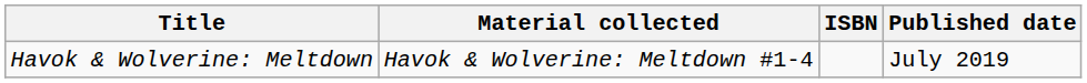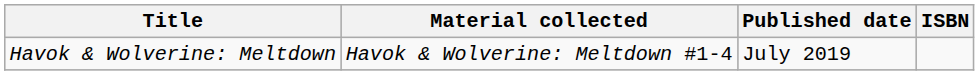columns swapped: Published date <-> ISBN
